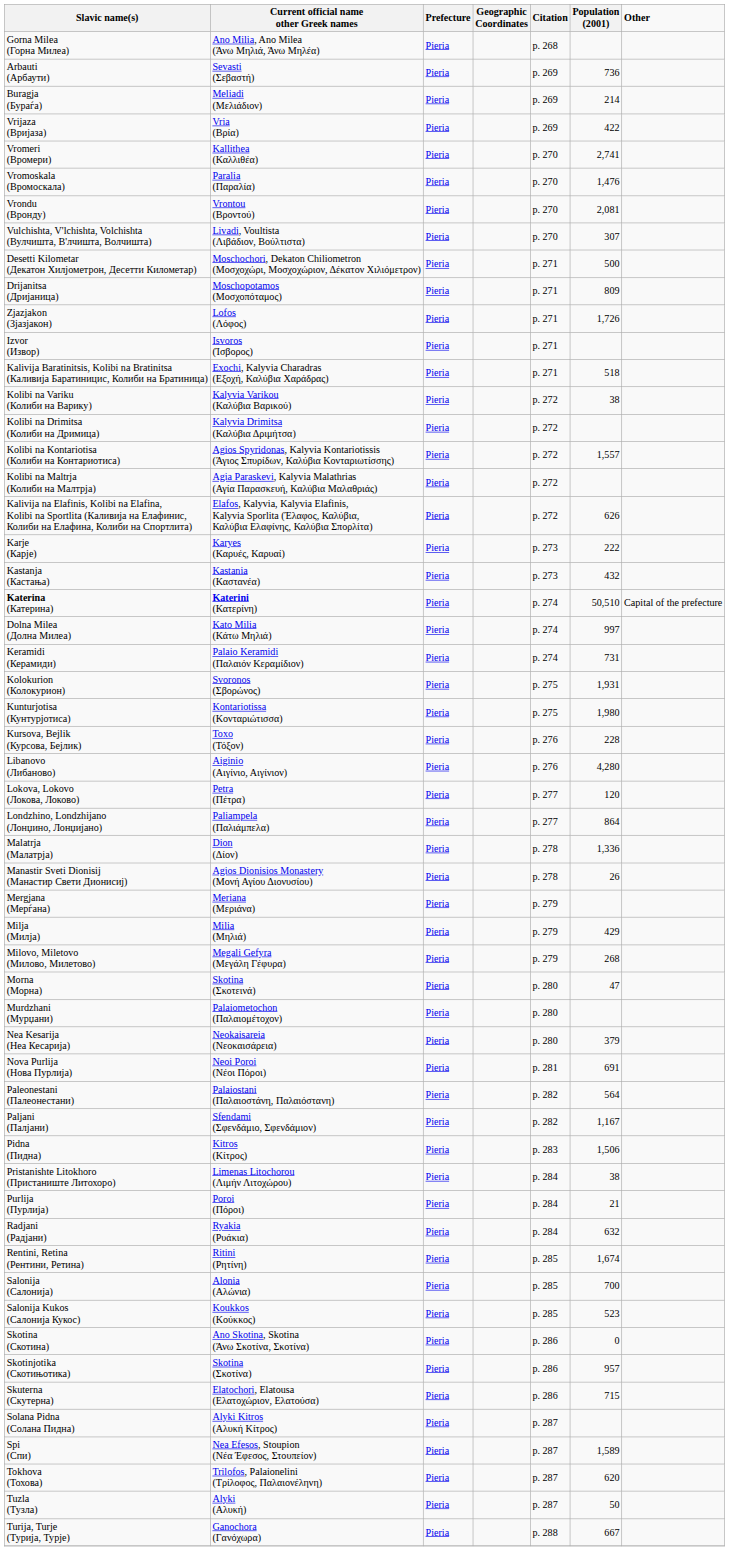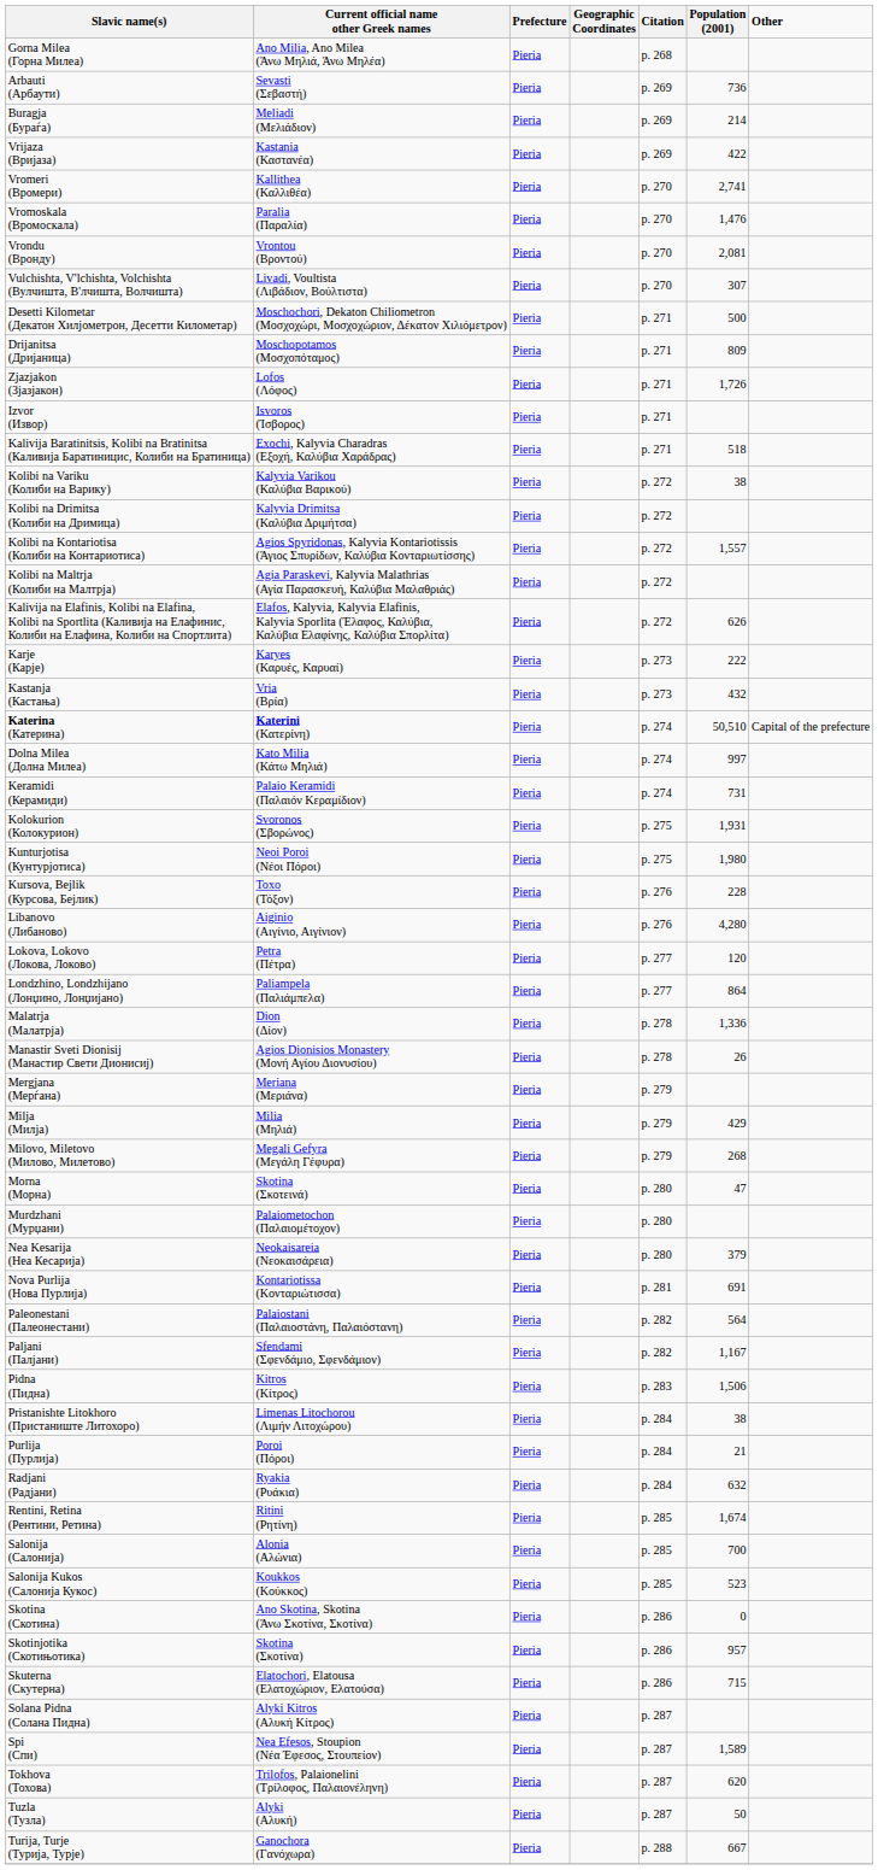Vrijaza (Вријаза) | Current official name other Greek names: Vria (Βρία) -> Kastania (Καστανέα)
Kastanja (Кастања) | Current official name other Greek names: Kastania (Καστανέα) -> Vria (Βρία)
Kunturjotisa (Кунтурјотиса) | Current official name other Greek names: Kontariotissa (Κονταριώτισσα) -> Neoi Poroi (Νέοι Πόροι)
Nova Purlija (Нова Пурлија) | Current official name other Greek names: Neoi Poroi (Νέοι Πόροι) -> Kontariotissa (Κονταριώτισσα)
